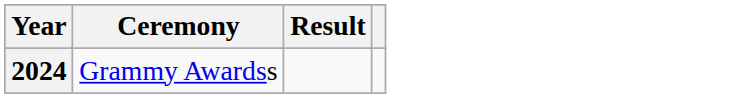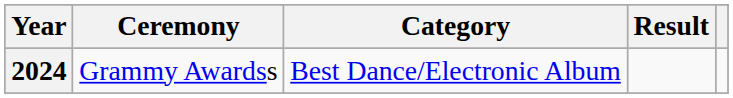+ column: Category | Best Dance/Electronic Album
